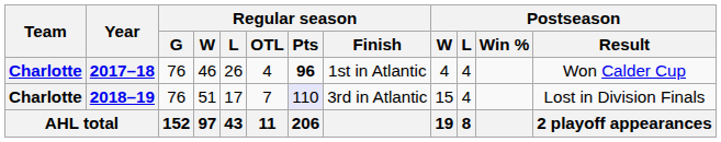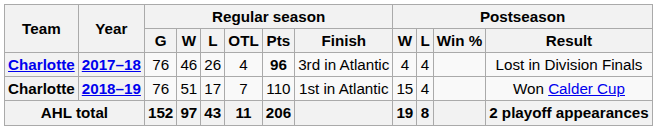2017–18 | Regular season / Finish: 1st in Atlantic -> 3rd in Atlantic
2017–18 | Postseason / Result: Won Calder Cup -> Lost in Division Finals
2018–19 | Regular season / Pts: lavender background -> no background
2018–19 | Regular season / Finish: 3rd in Atlantic -> 1st in Atlantic
2018–19 | Postseason / Result: Lost in Division Finals -> Won Calder Cup
